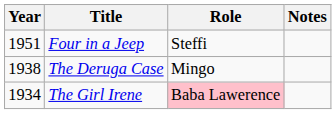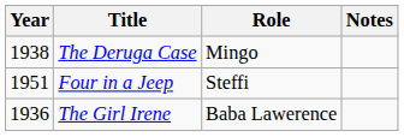rows swapped: Four in a Jeep <-> The Deruga Case
The Girl Irene | Year: 1934 -> 1936
The Girl Irene | Role: pink background -> no background
